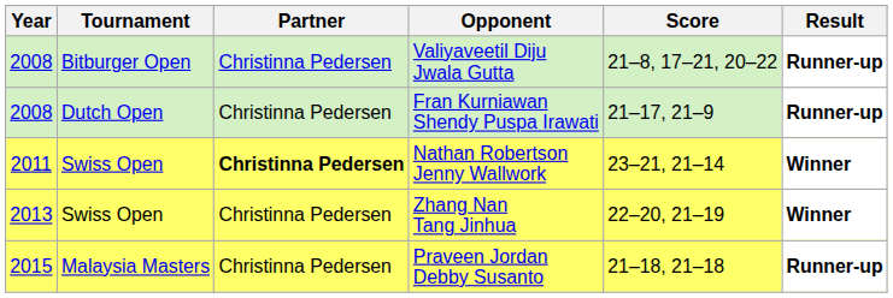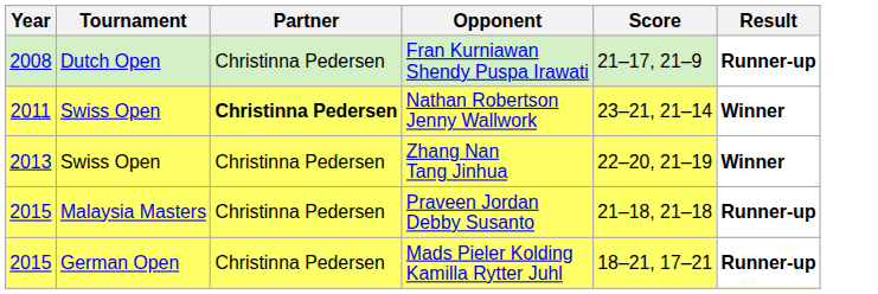- row: 2008 | Bitburger Open | Christinna Pedersen | Valiyaveetil Diju Jwala Gutta | 21–8, 17–21, 20–22 | Runner-up
+ row: 2015 | German Open | Christinna Pedersen | Mads Pieler Kolding Kamilla Rytter Juhl | 18–21, 17–21 | Runner-up
